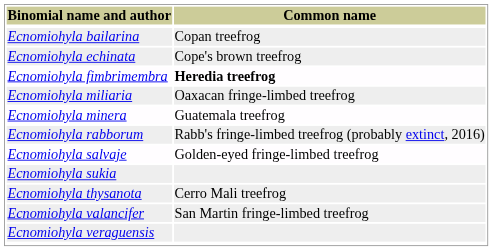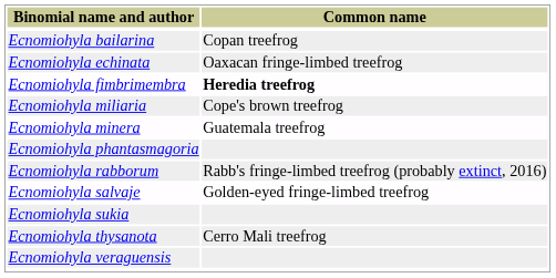Ecnomiohyla echinata | Common name: Cope's brown treefrog -> Oaxacan fringe-limbed treefrog
Ecnomiohyla miliaria | Common name: Oaxacan fringe-limbed treefrog -> Cope's brown treefrog
+ row: Ecnomiohyla phantasmagoria
- row: Ecnomiohyla valancifer | San Martin fringe-limbed treefrog
